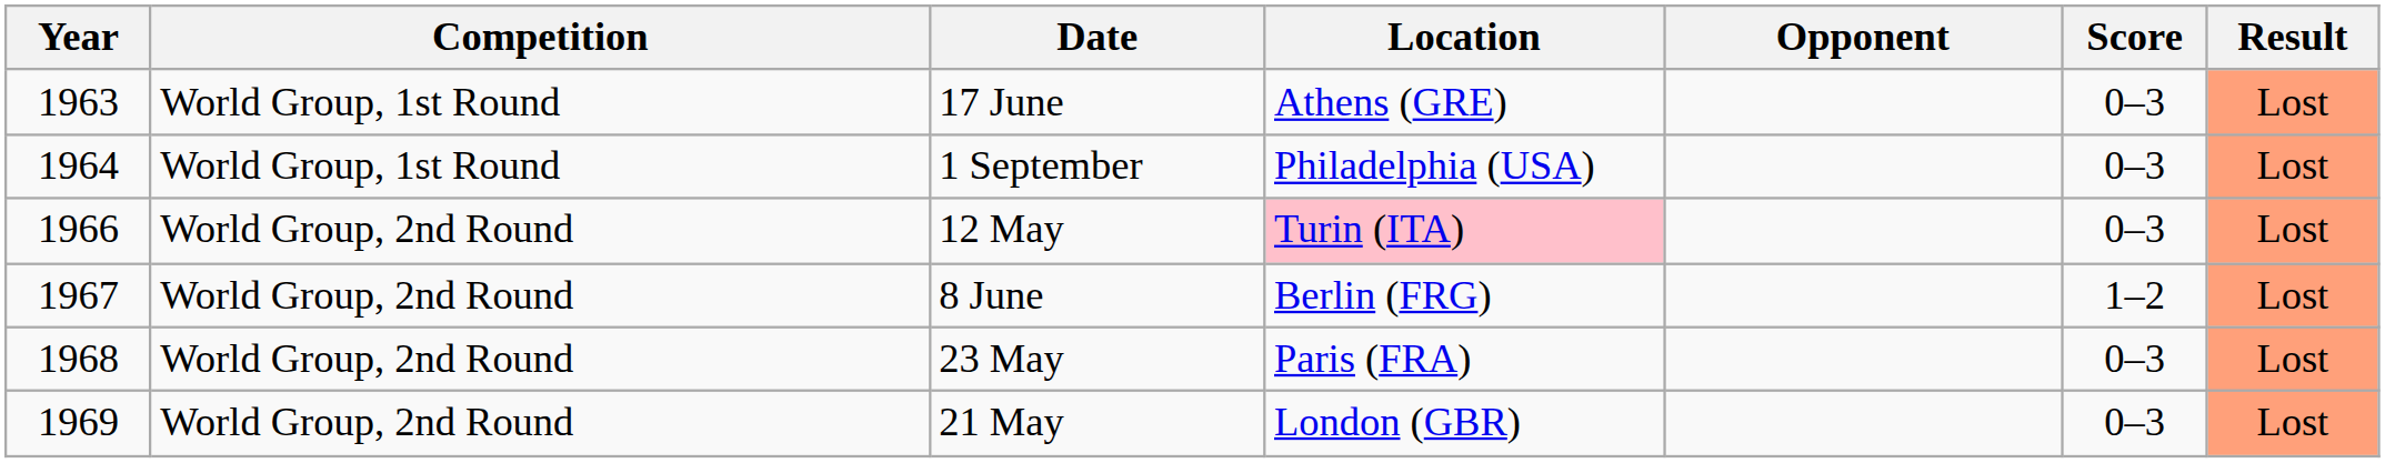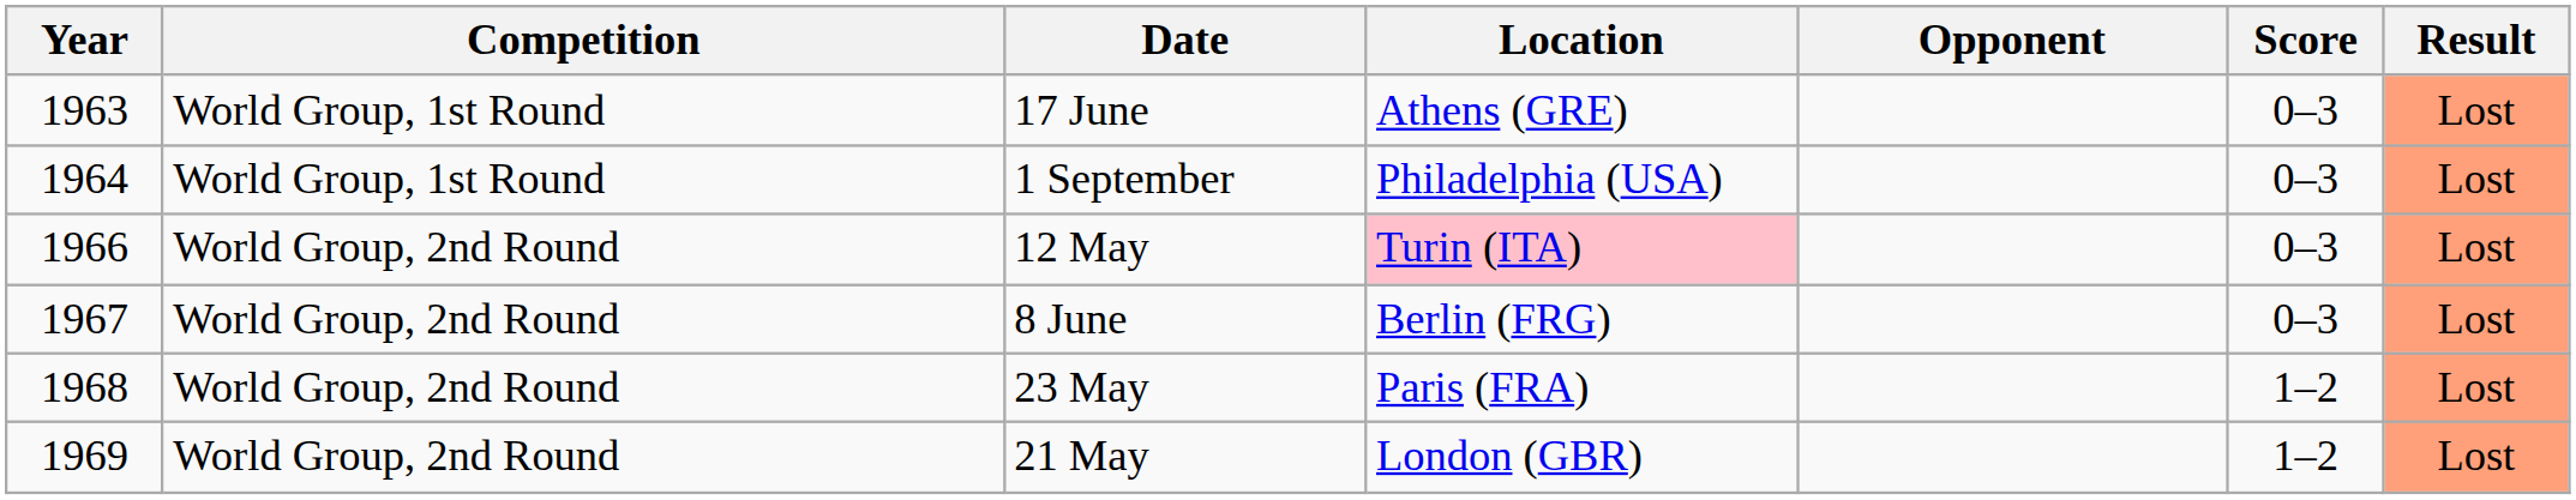8 June | Score: 1–2 -> 0–3
23 May | Score: 0–3 -> 1–2
21 May | Score: 0–3 -> 1–2
